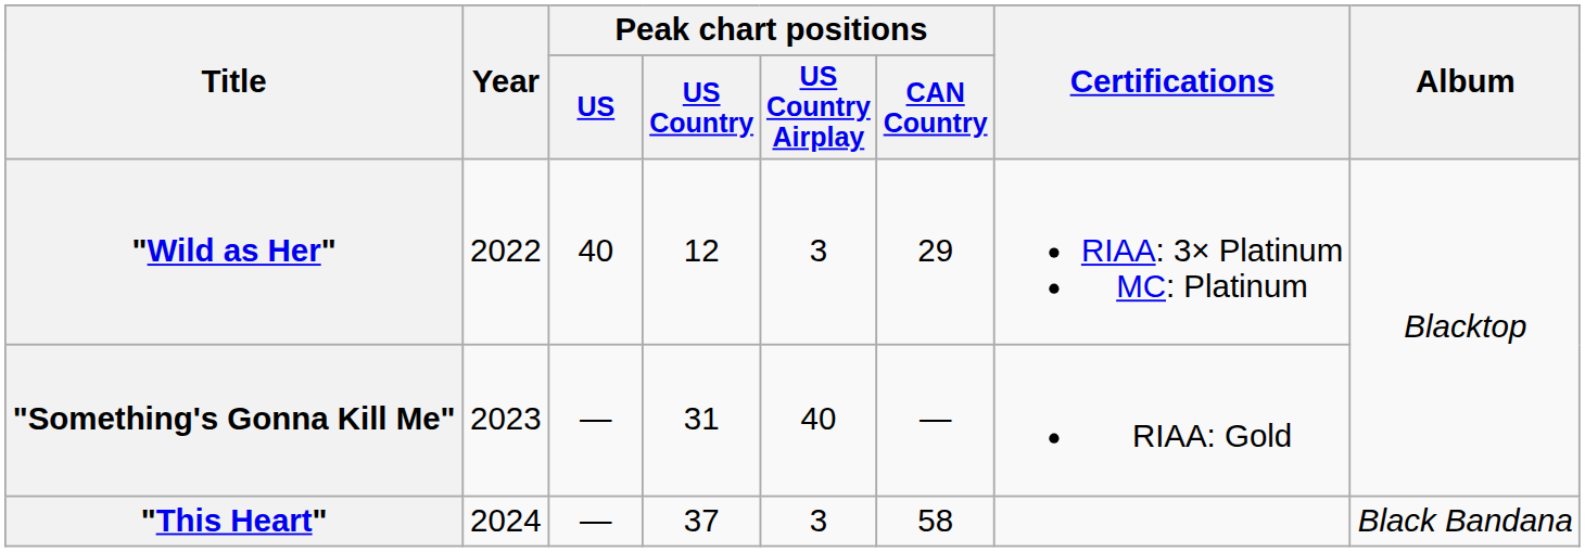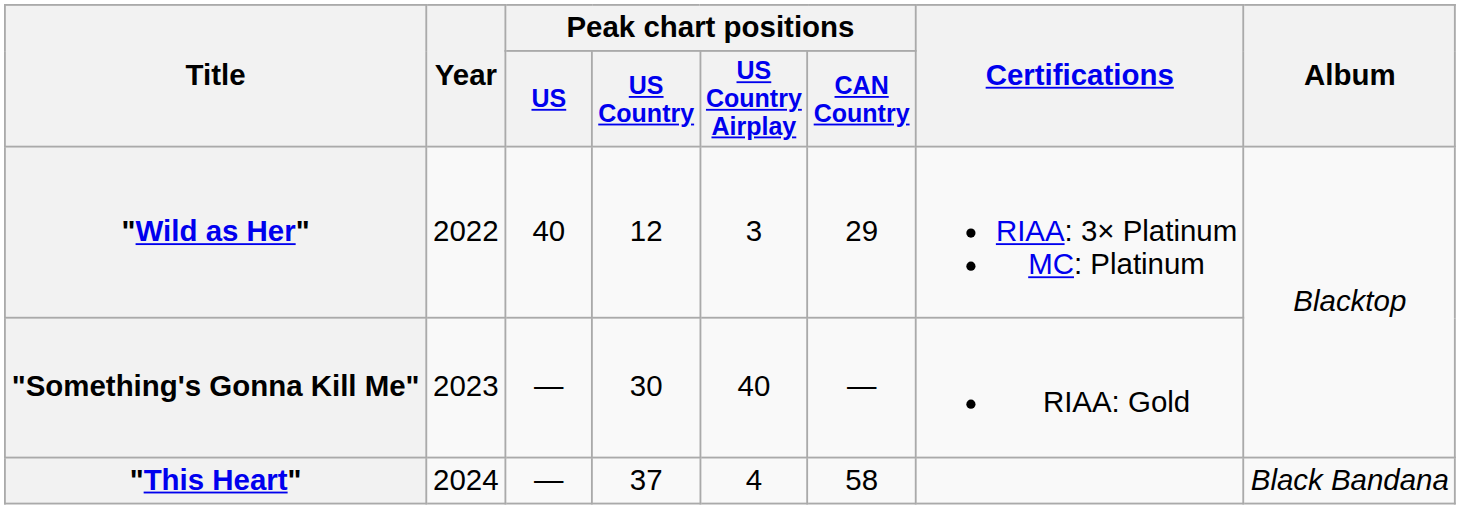"Something's Gonna Kill Me" | Peak chart positions / US Country: 31 -> 30
"This Heart" | Peak chart positions / US Country Airplay: 3 -> 4
